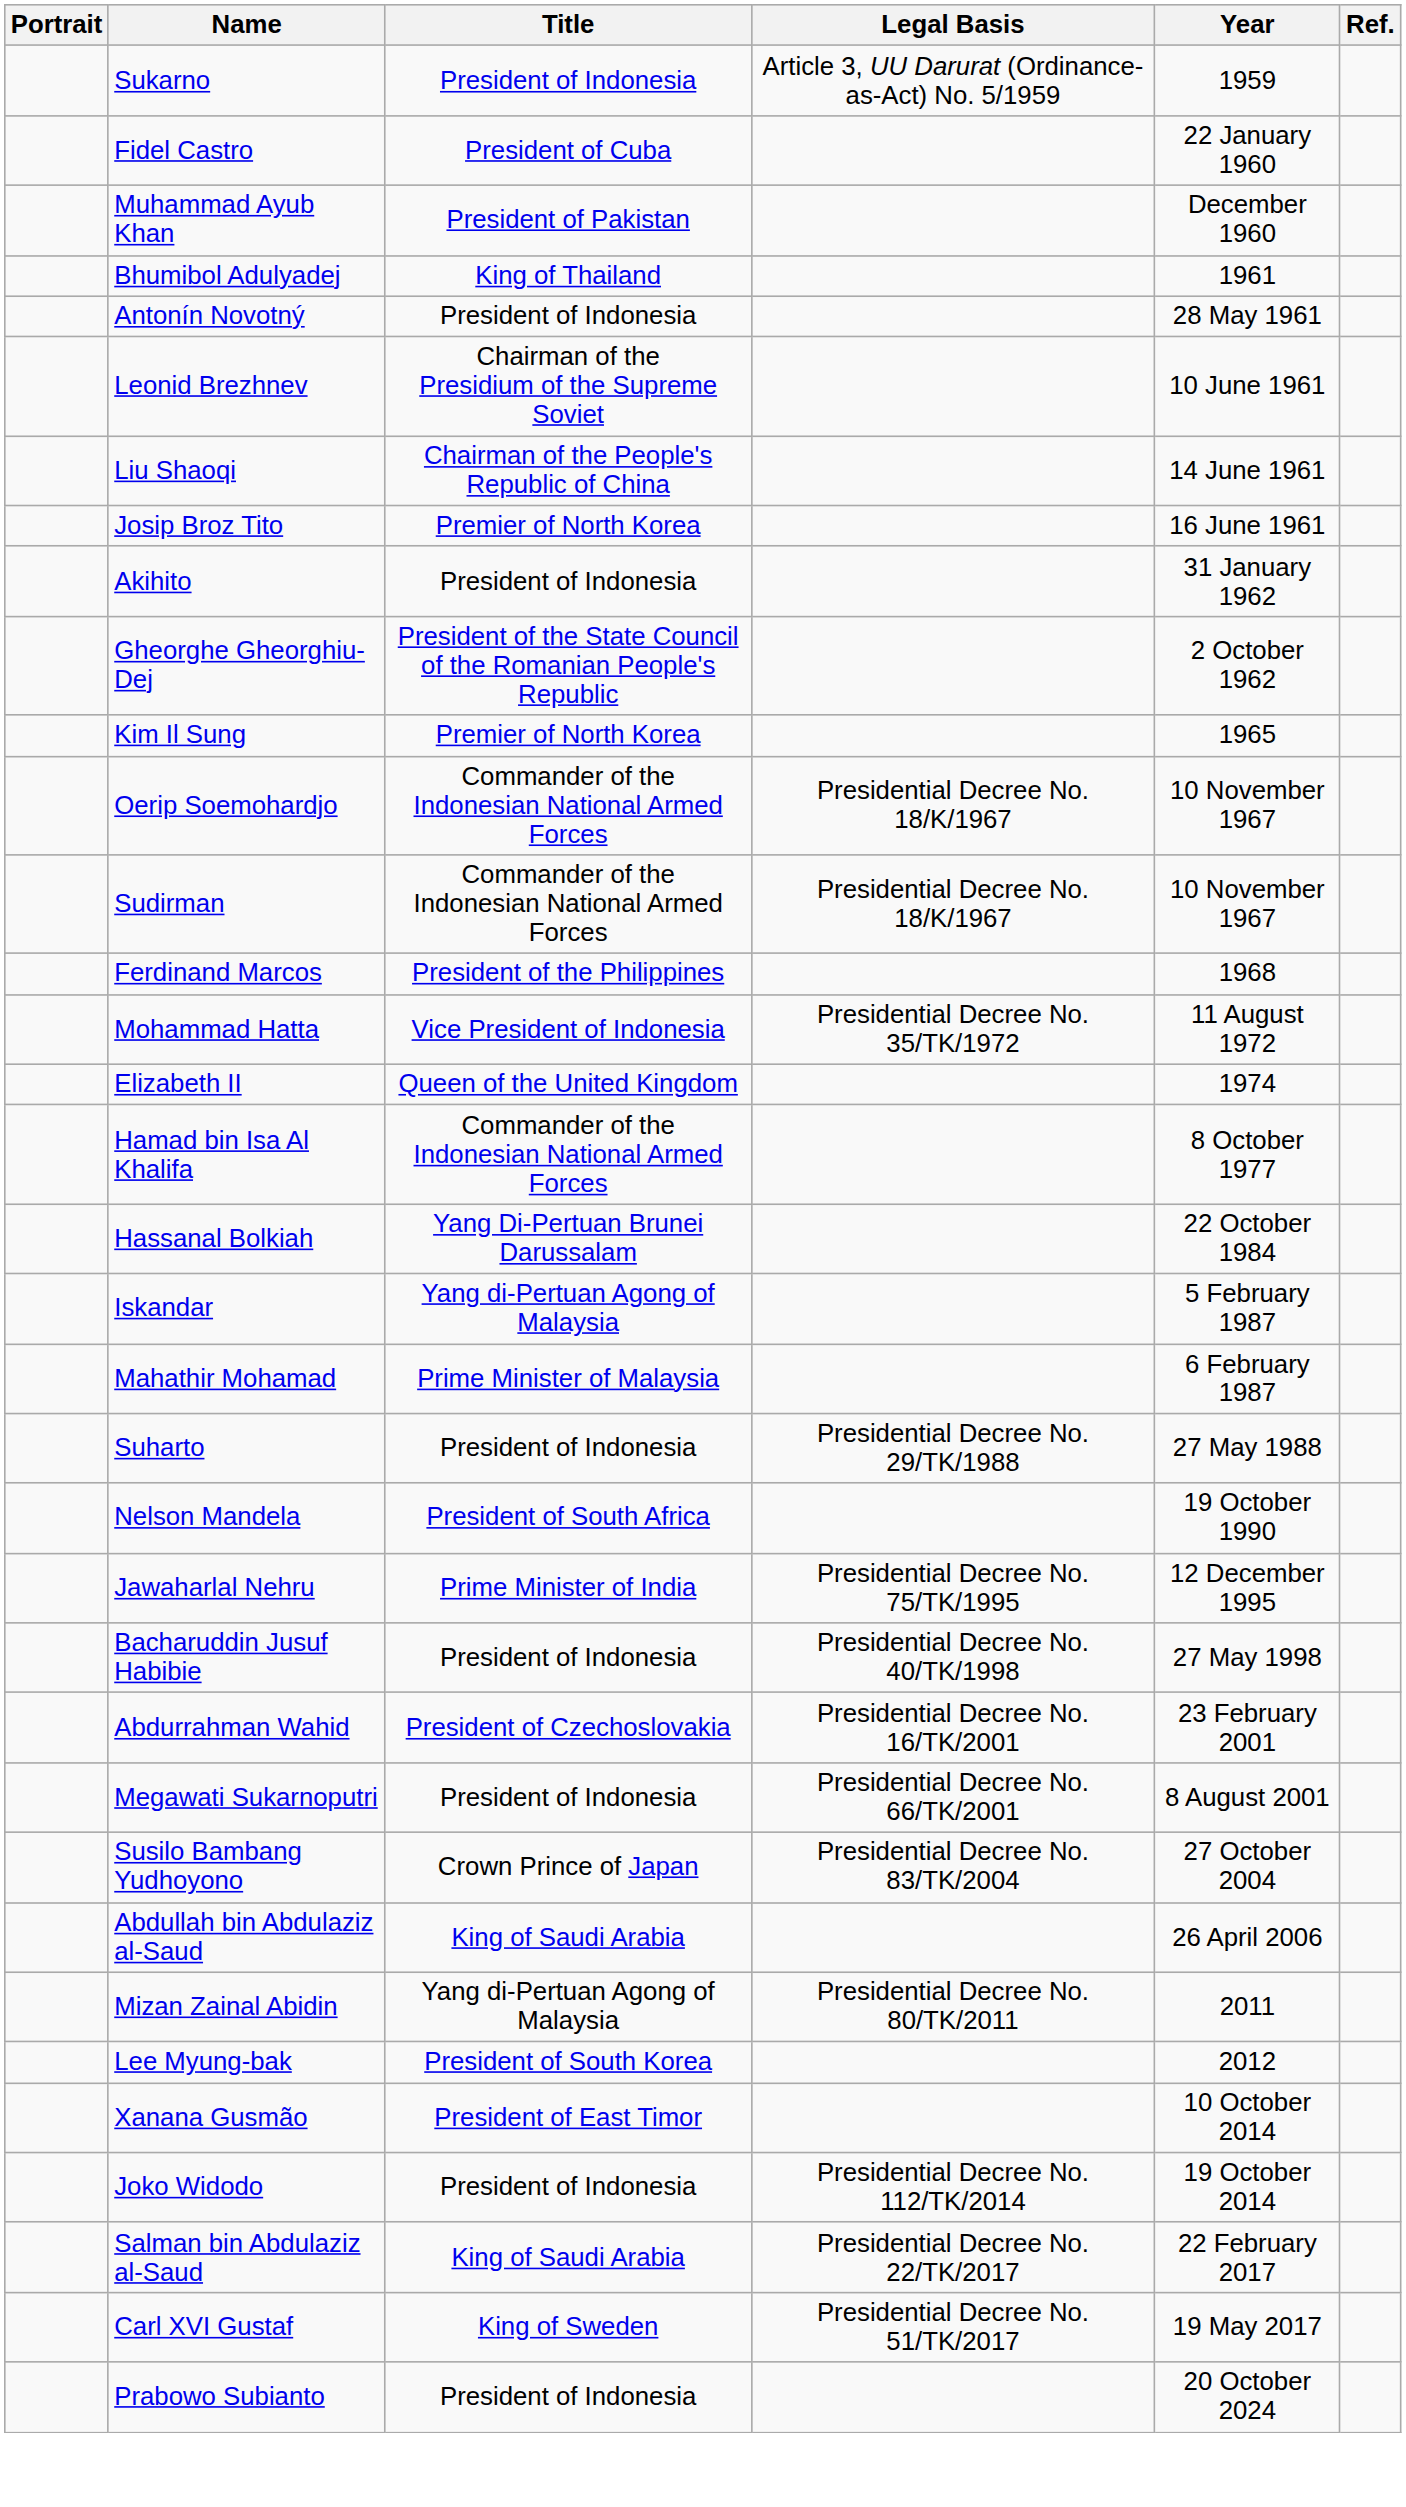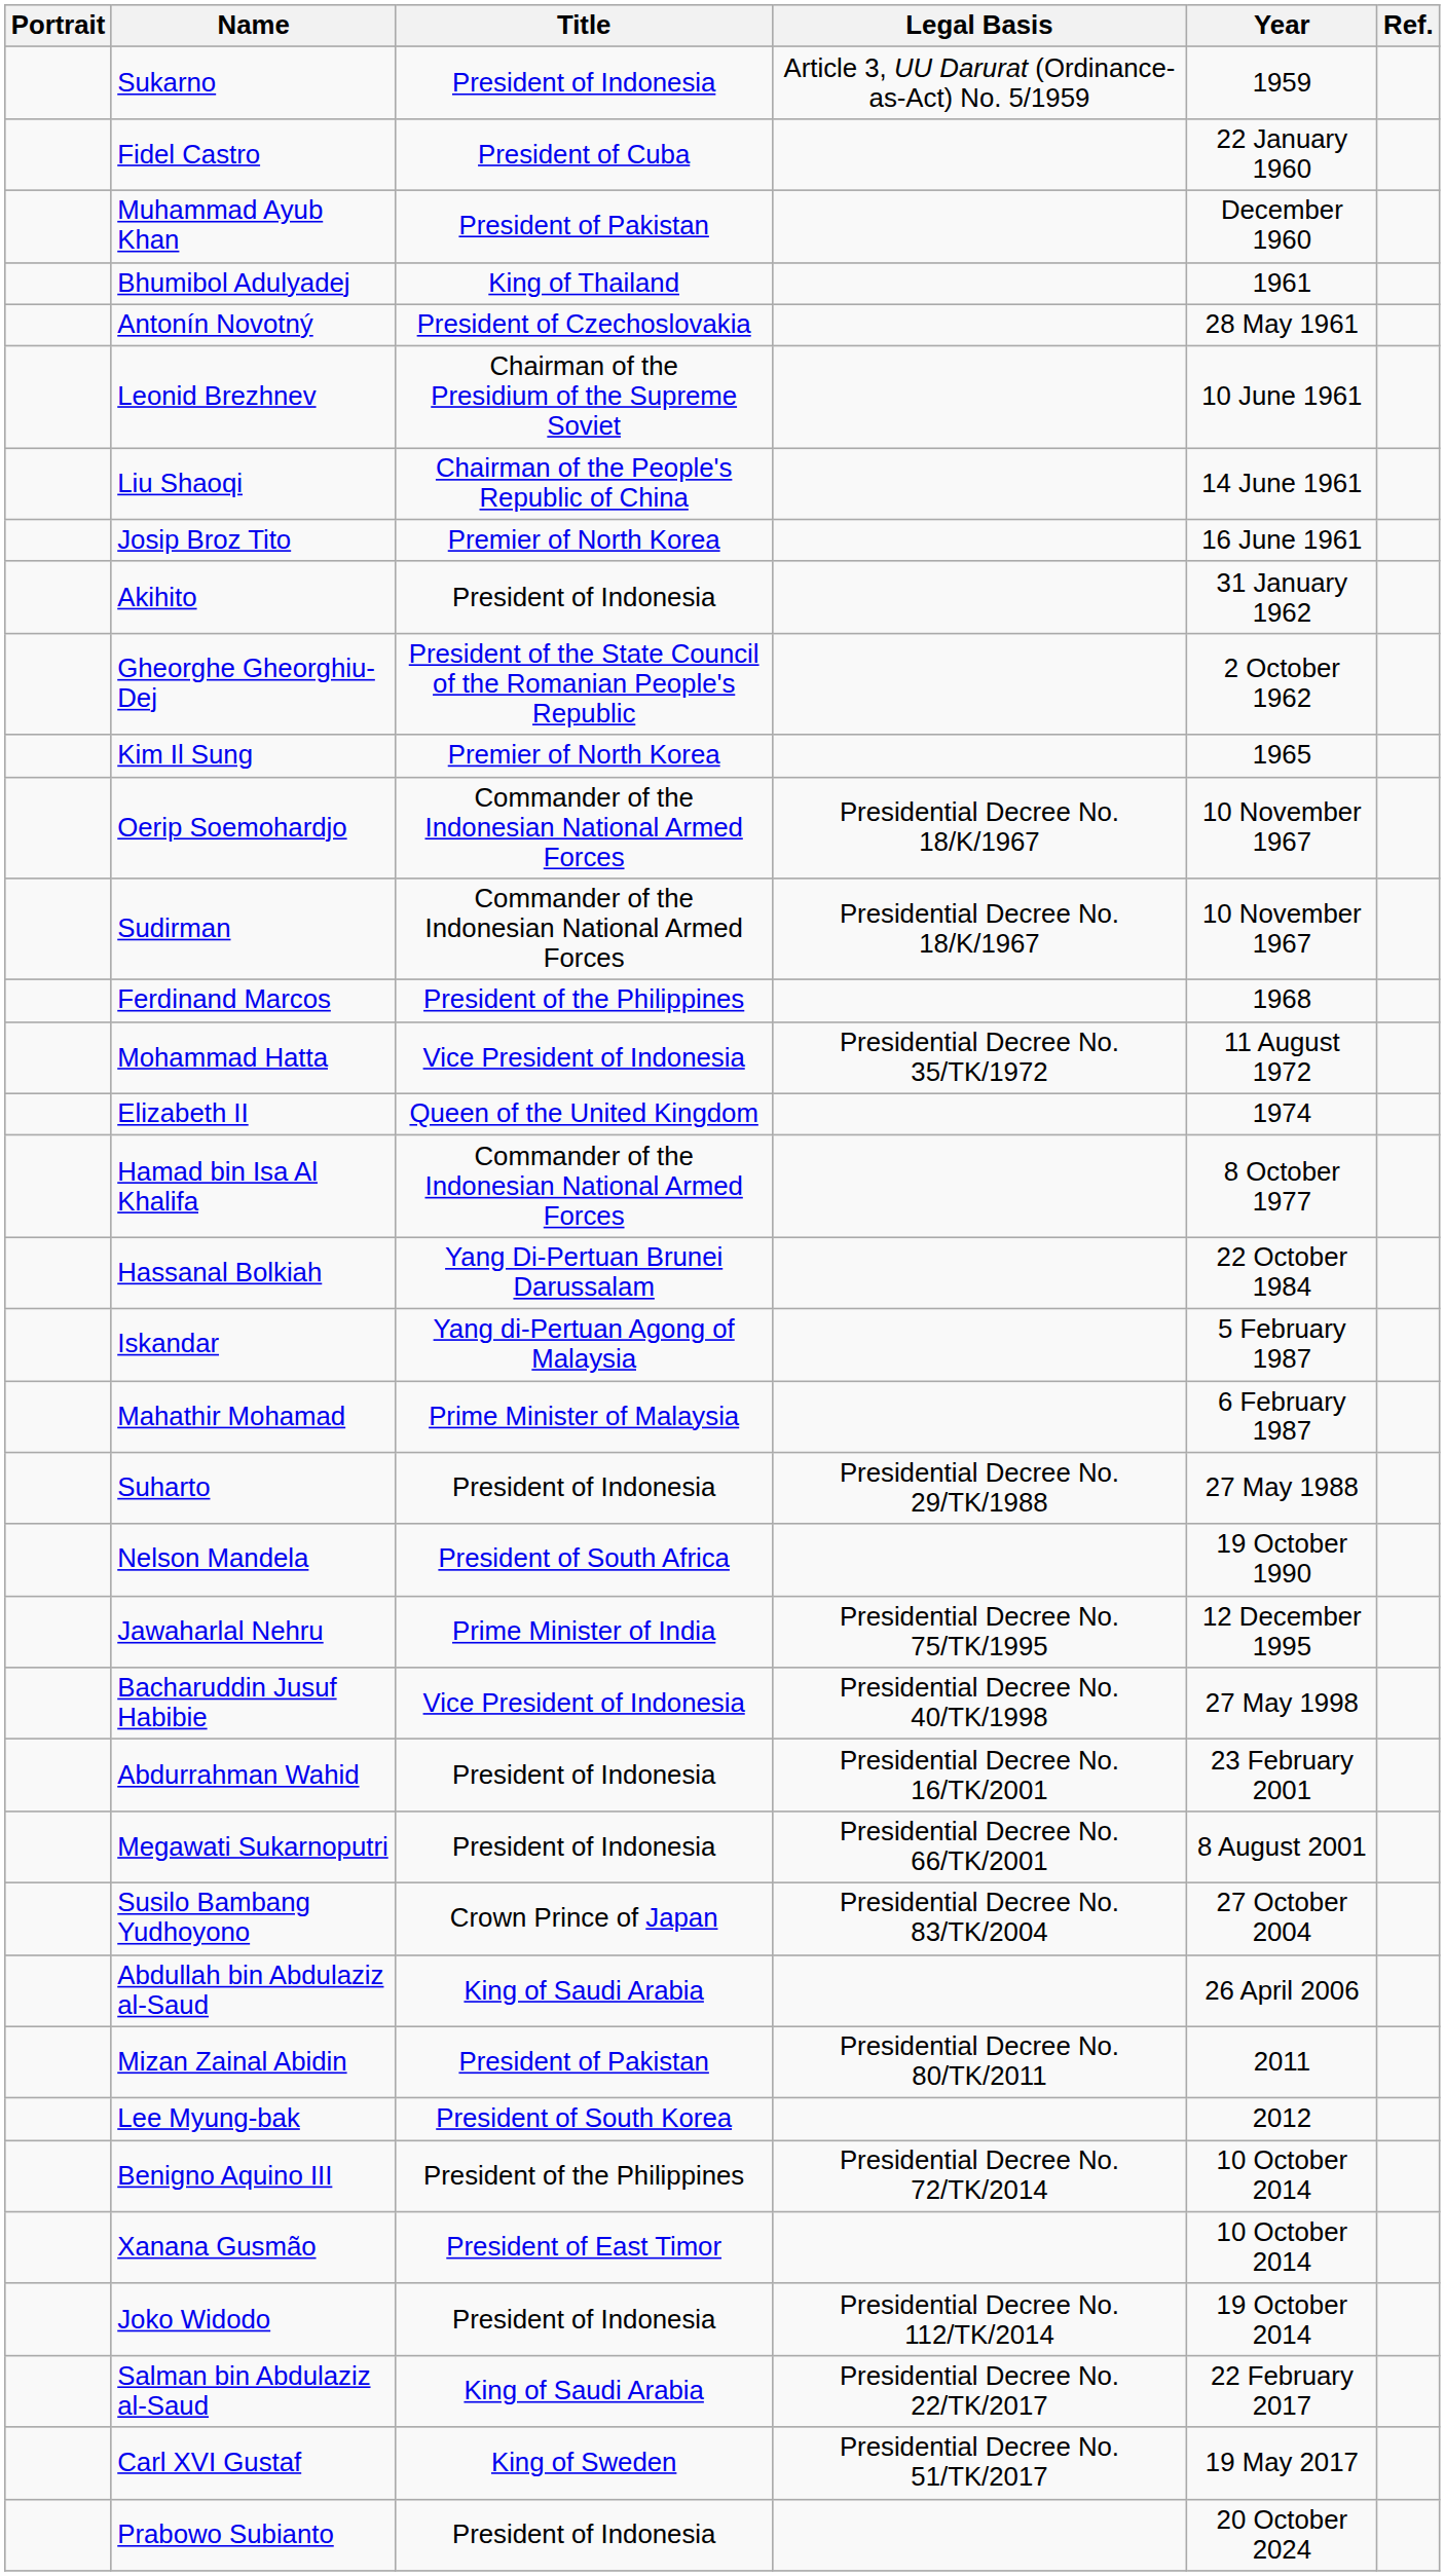Antonín Novotný | Title: President of Indonesia -> President of Czechoslovakia
Bacharuddin Jusuf Habibie | Title: President of Indonesia -> Vice President of Indonesia
Abdurrahman Wahid | Title: President of Czechoslovakia -> President of Indonesia
Mizan Zainal Abidin | Title: Yang di-Pertuan Agong of Malaysia -> President of Pakistan
+ row: Benigno Aquino III | President of the Philippines | Presidential Decree No. 72/TK/2014 | 10 October 2014
